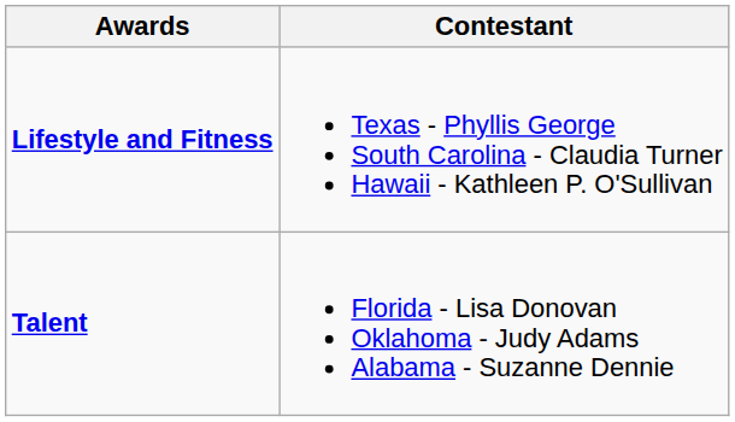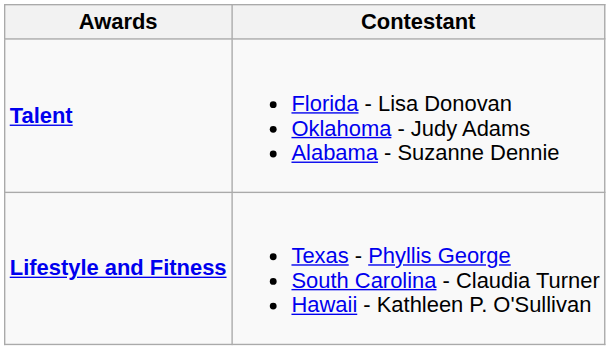rows swapped: Lifestyle and Fitness <-> Talent
